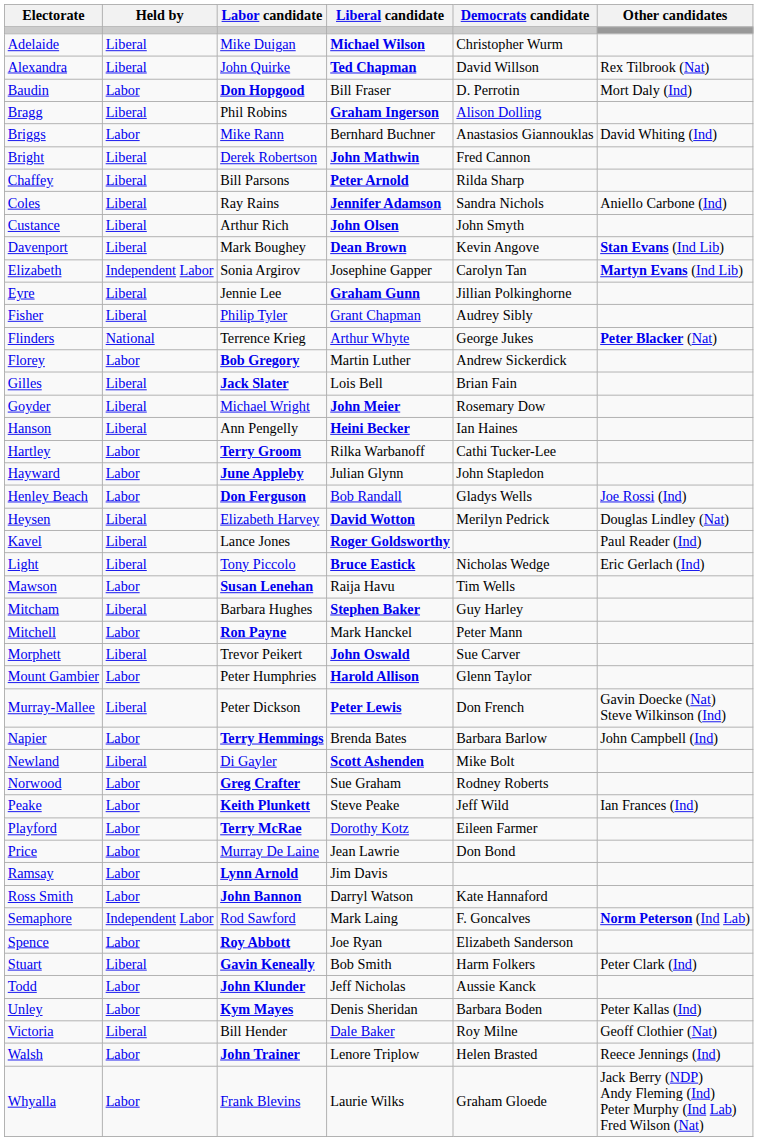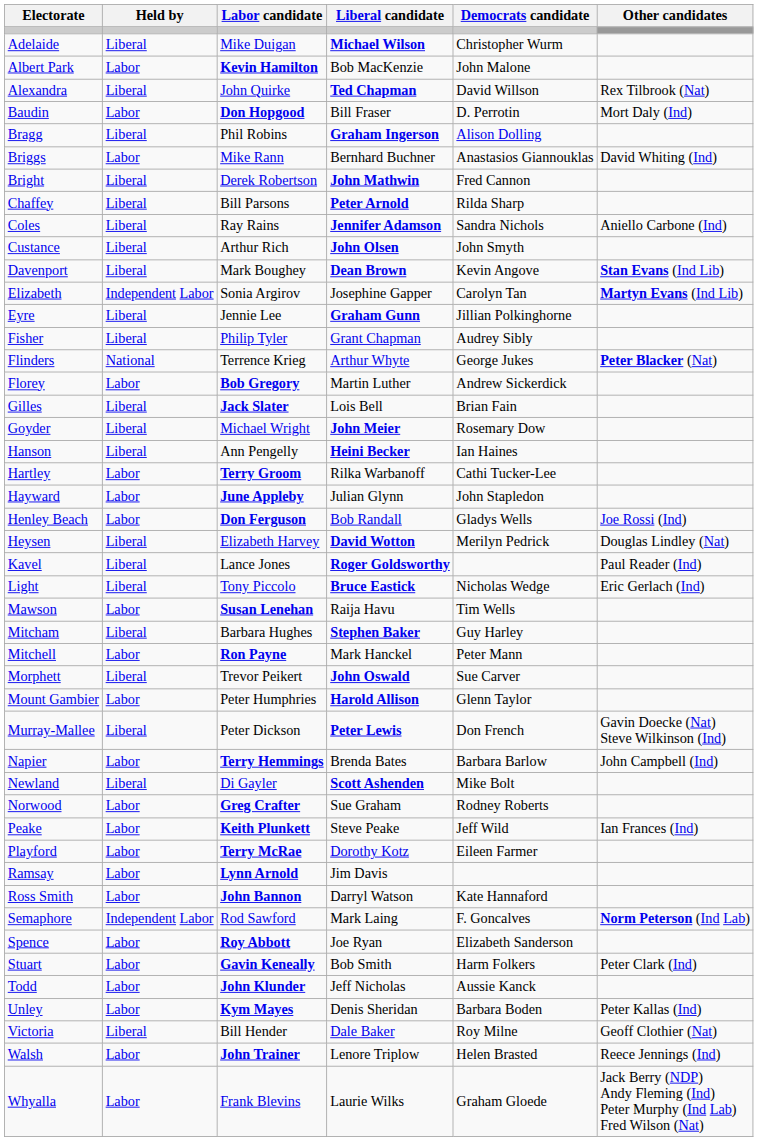+ row: Albert Park | Labor | Kevin Hamilton | Bob MacKenzie | John Malone
- row: Price | Labor | Murray De Laine | Jean Lawrie | Don Bond
Stuart | Held by: Liberal -> Labor
